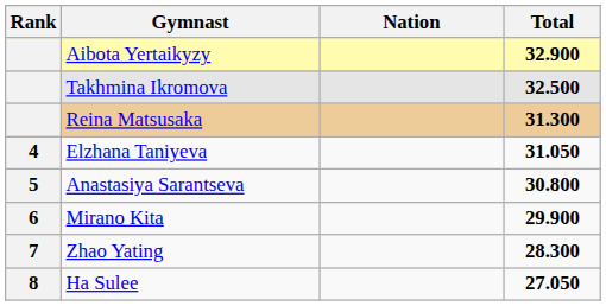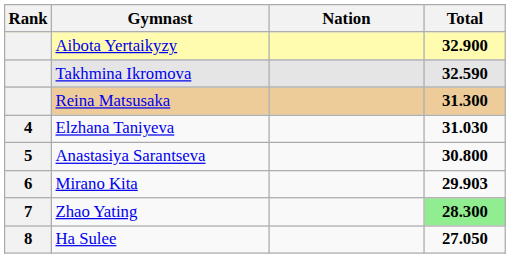Takhmina Ikromova | Total: 32.500 -> 32.590
Elzhana Taniyeva | Total: 31.050 -> 31.030
Mirano Kita | Total: 29.900 -> 29.903
Zhao Yating | Total: no background -> lightgreen background
